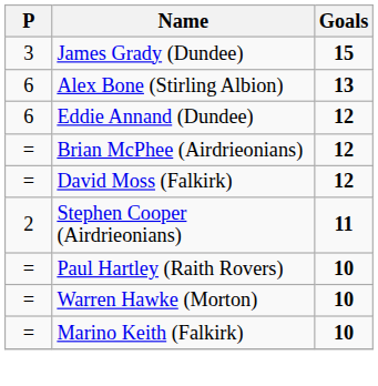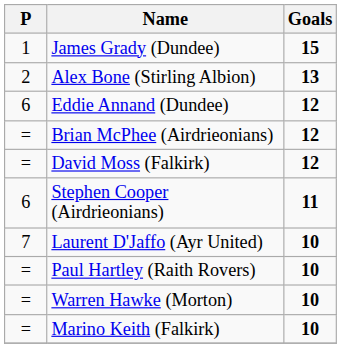James Grady (Dundee) | P: 3 -> 1
Alex Bone (Stirling Albion) | P: 6 -> 2
Stephen Cooper (Airdrieonians) | P: 2 -> 6
+ row: 7 | Laurent D'Jaffo (Ayr United) | 10
